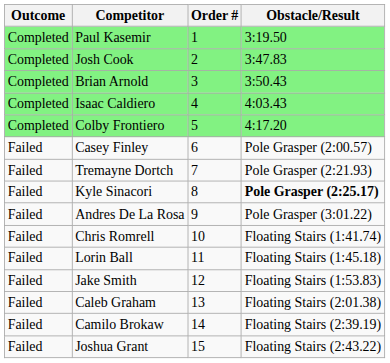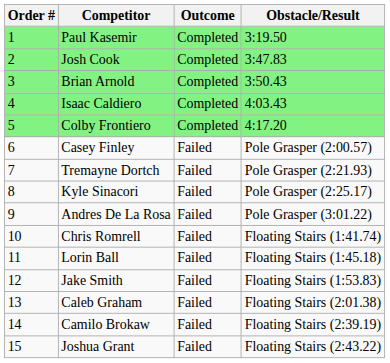columns swapped: Order # <-> Outcome
Kyle Sinacori | Obstacle/Result: bold -> normal
